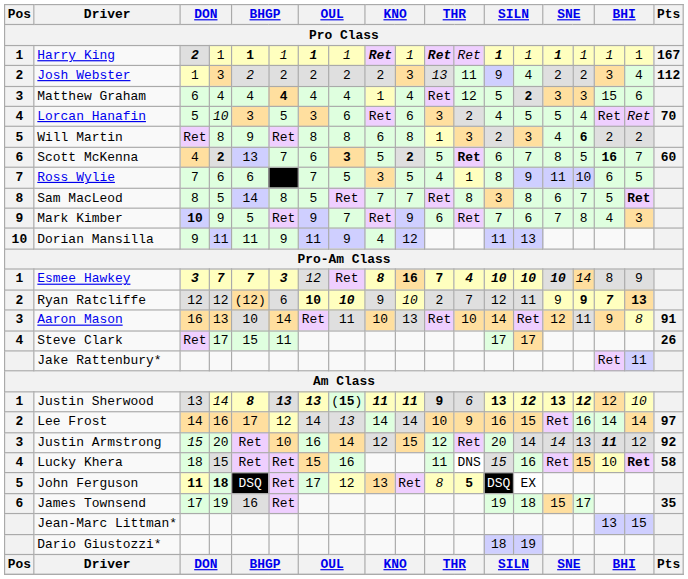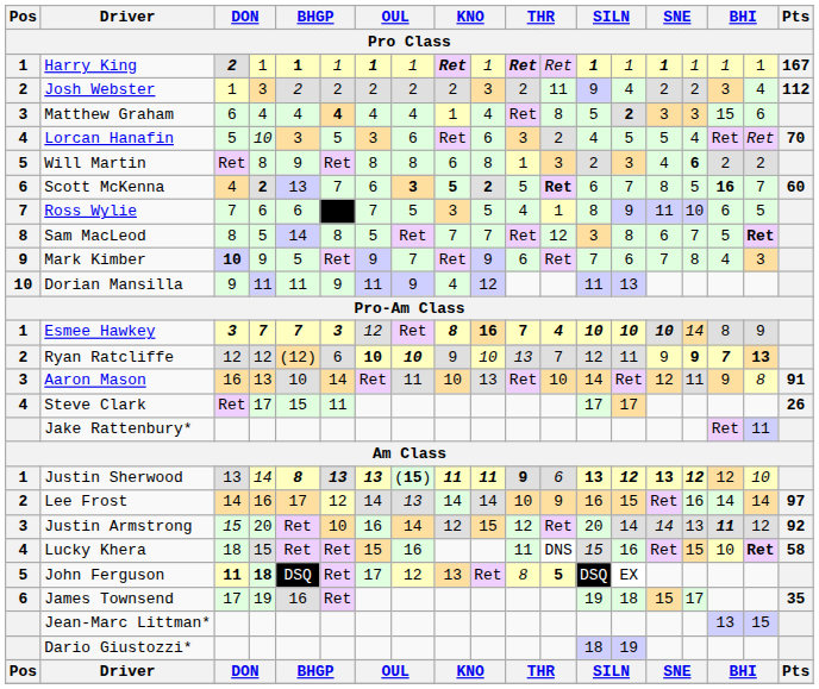Josh Webster | column 11: 13 -> 2
Matthew Graham | column 12: 12 -> 8
Scott McKenna | column 9: normal -> bold
Sam MacLeod | column 12: 8 -> 12
Ryan Ratcliffe | column 11: 2 -> 13
